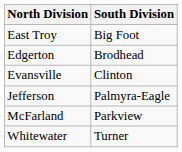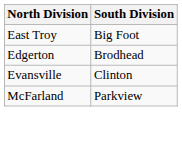- row: Jefferson | Palmyra-Eagle
- row: Whitewater | Turner
